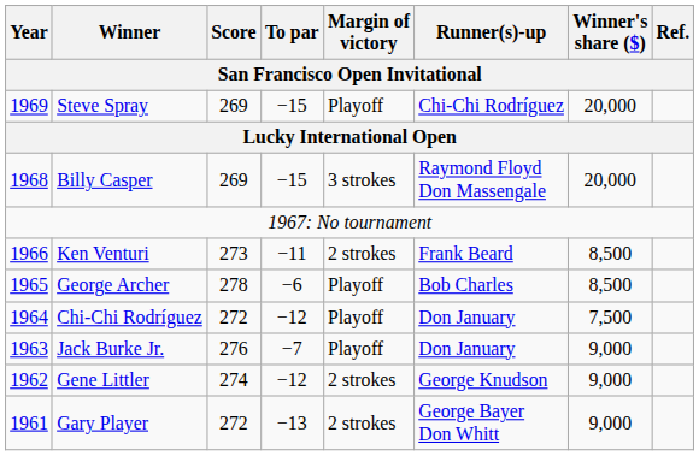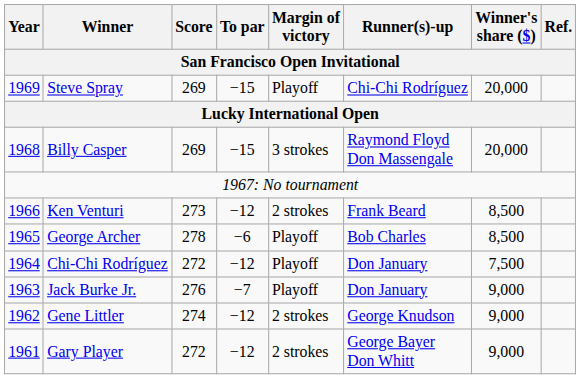Ken Venturi | To par: −11 -> −12
Gary Player | To par: −13 -> −12
